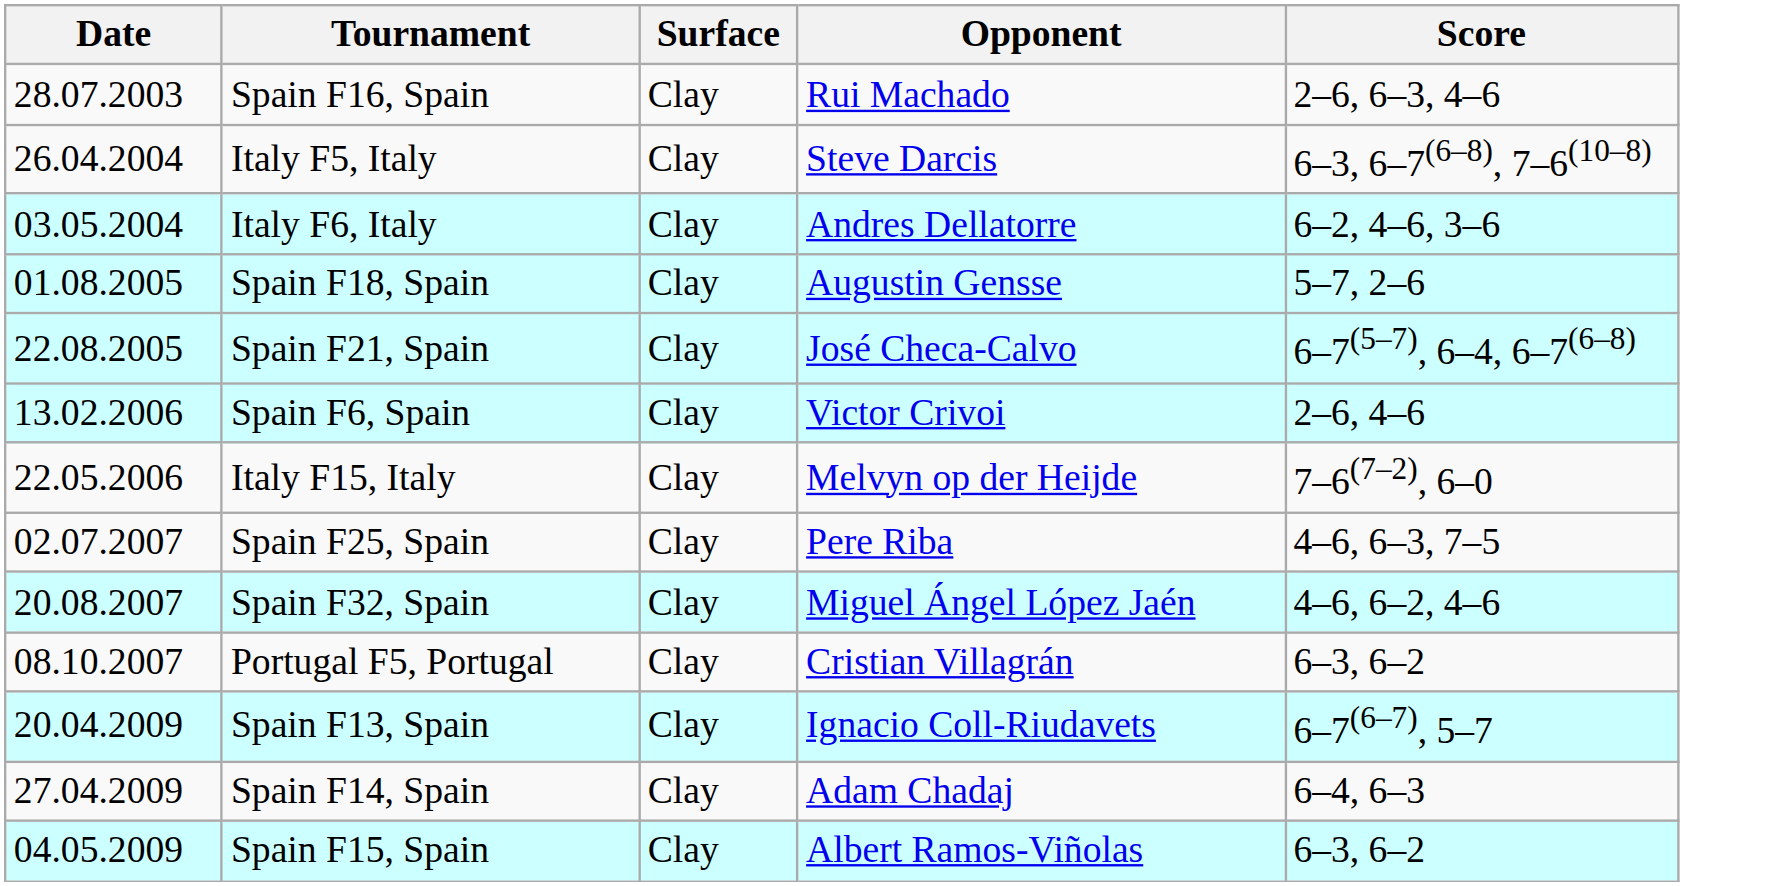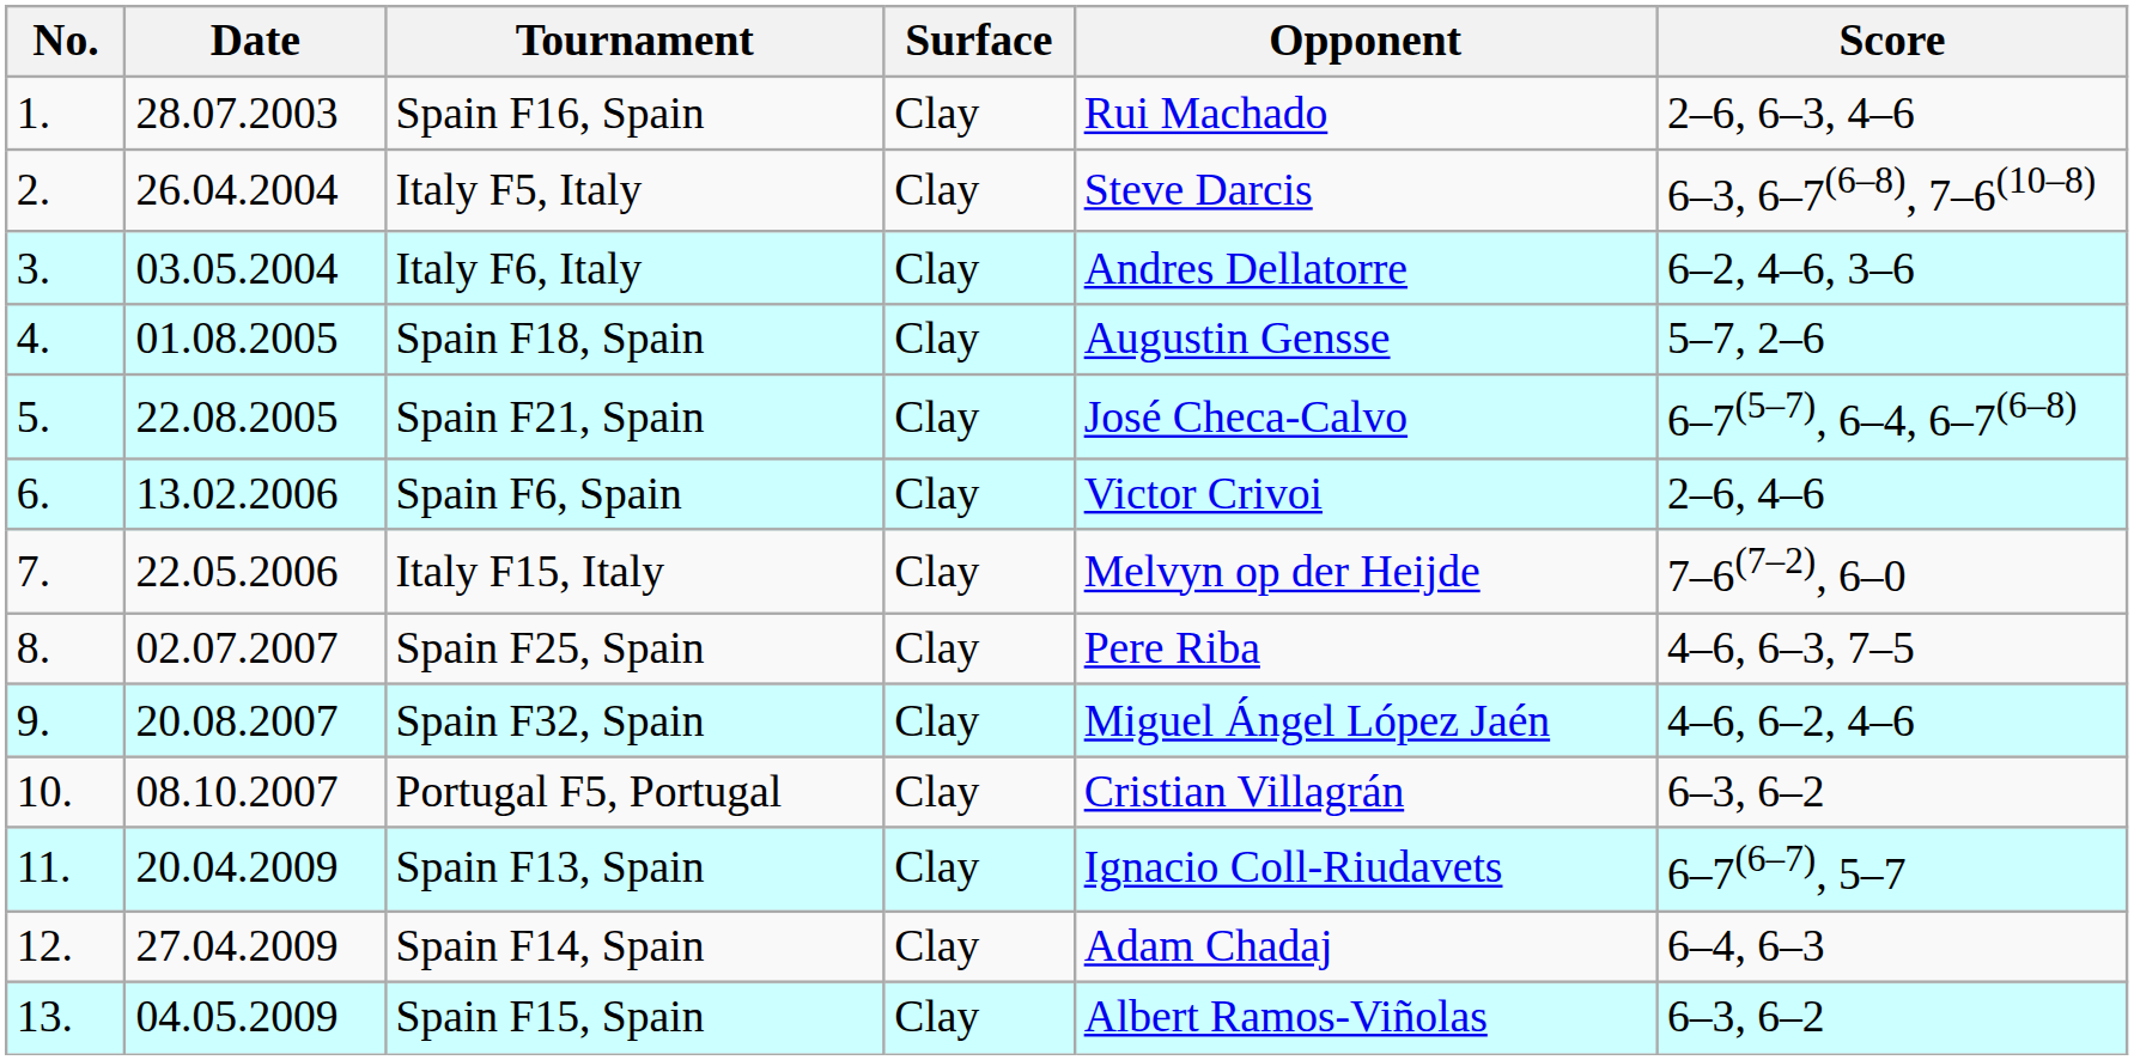+ column: No. | 1. | 2. | 3. | 4. | 5. | 6. | 7. | 8. | 9. | 10. | 11. | 12. | 13.
